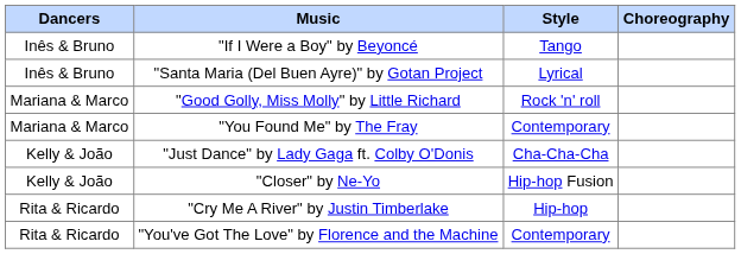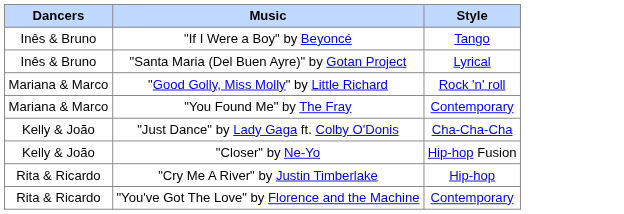- column: Choreography
